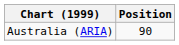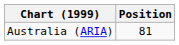Australia (ARIA) | Position: 90 -> 81
